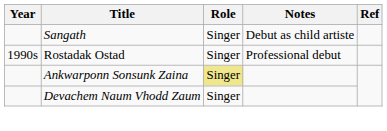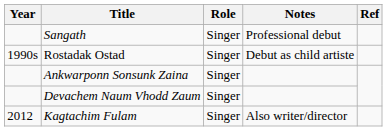Sangath | Notes: Debut as child artiste -> Professional debut
Rostadak Ostad | Notes: Professional debut -> Debut as child artiste
Ankwarponn Sonsunk Zaina | Role: khaki background -> no background
+ row: 2012 | Kagtachim Fulam | Singer | Also writer/director
